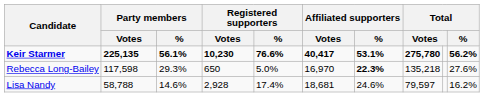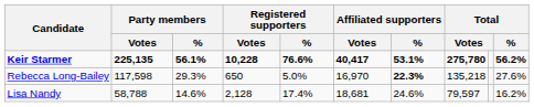Keir Starmer | Registered supporters / Votes: 10,230 -> 10,228
Lisa Nandy | Registered supporters / Votes: 2,928 -> 2,128
